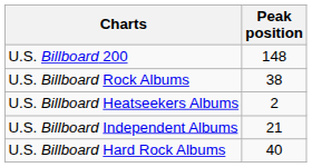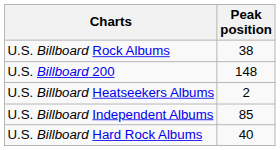rows swapped: U.S. Billboard 200 <-> U.S. Billboard Rock Albums
U.S. Billboard Independent Albums | Peak position: 21 -> 85
